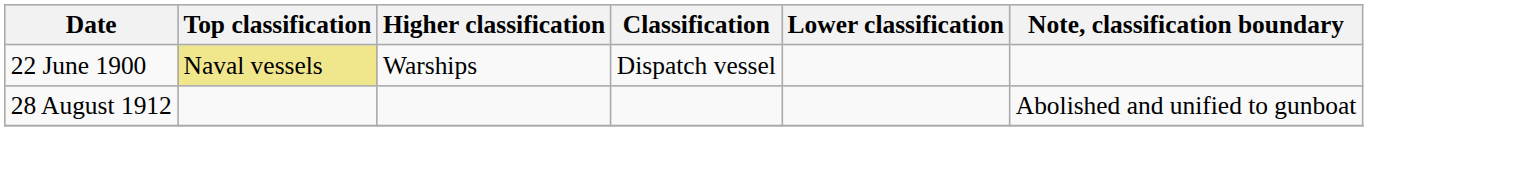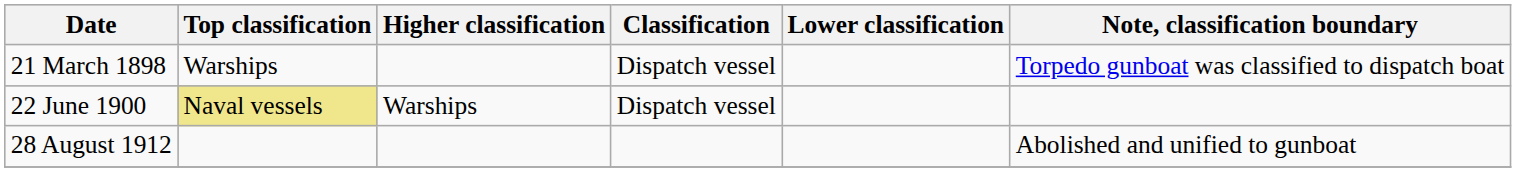+ row: 21 March 1898 | Warships | Dispatch vessel | Torpedo gunboat was classified to dispatch boat
